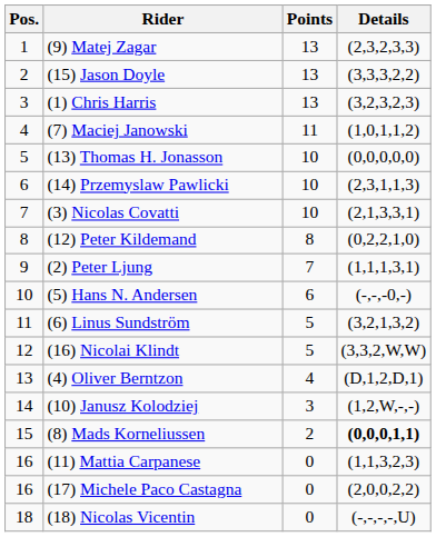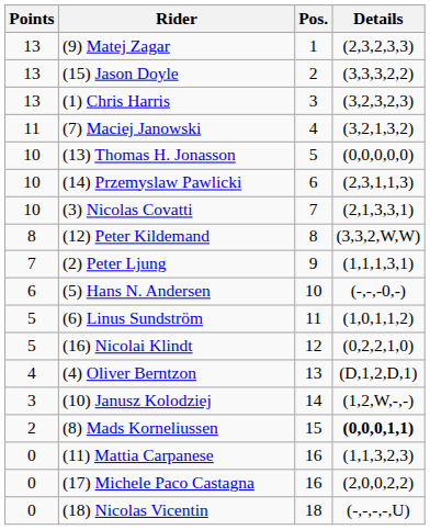columns swapped: Pos. <-> Points
(7) Maciej Janowski | Details: (1,0,1,1,2) -> (3,2,1,3,2)
(12) Peter Kildemand | Details: (0,2,2,1,0) -> (3,3,2,W,W)
(6) Linus Sundström | Details: (3,2,1,3,2) -> (1,0,1,1,2)
(16) Nicolai Klindt | Details: (3,3,2,W,W) -> (0,2,2,1,0)
